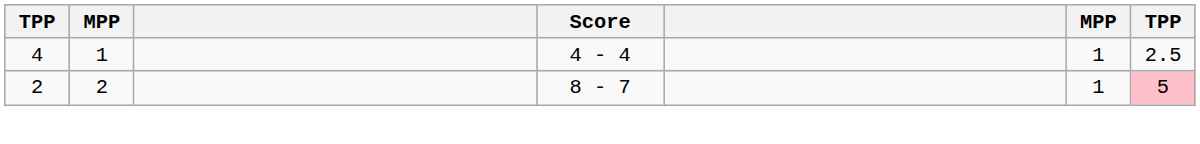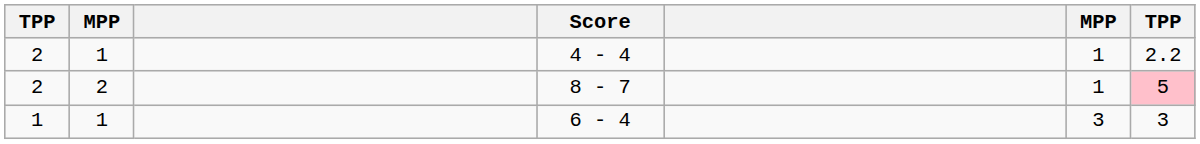4 - 4 | column 1: 4 -> 2
4 - 4 | column 7: 2.5 -> 2.2
+ row: 1 | 1 | 6 - 4 | 3 | 3
